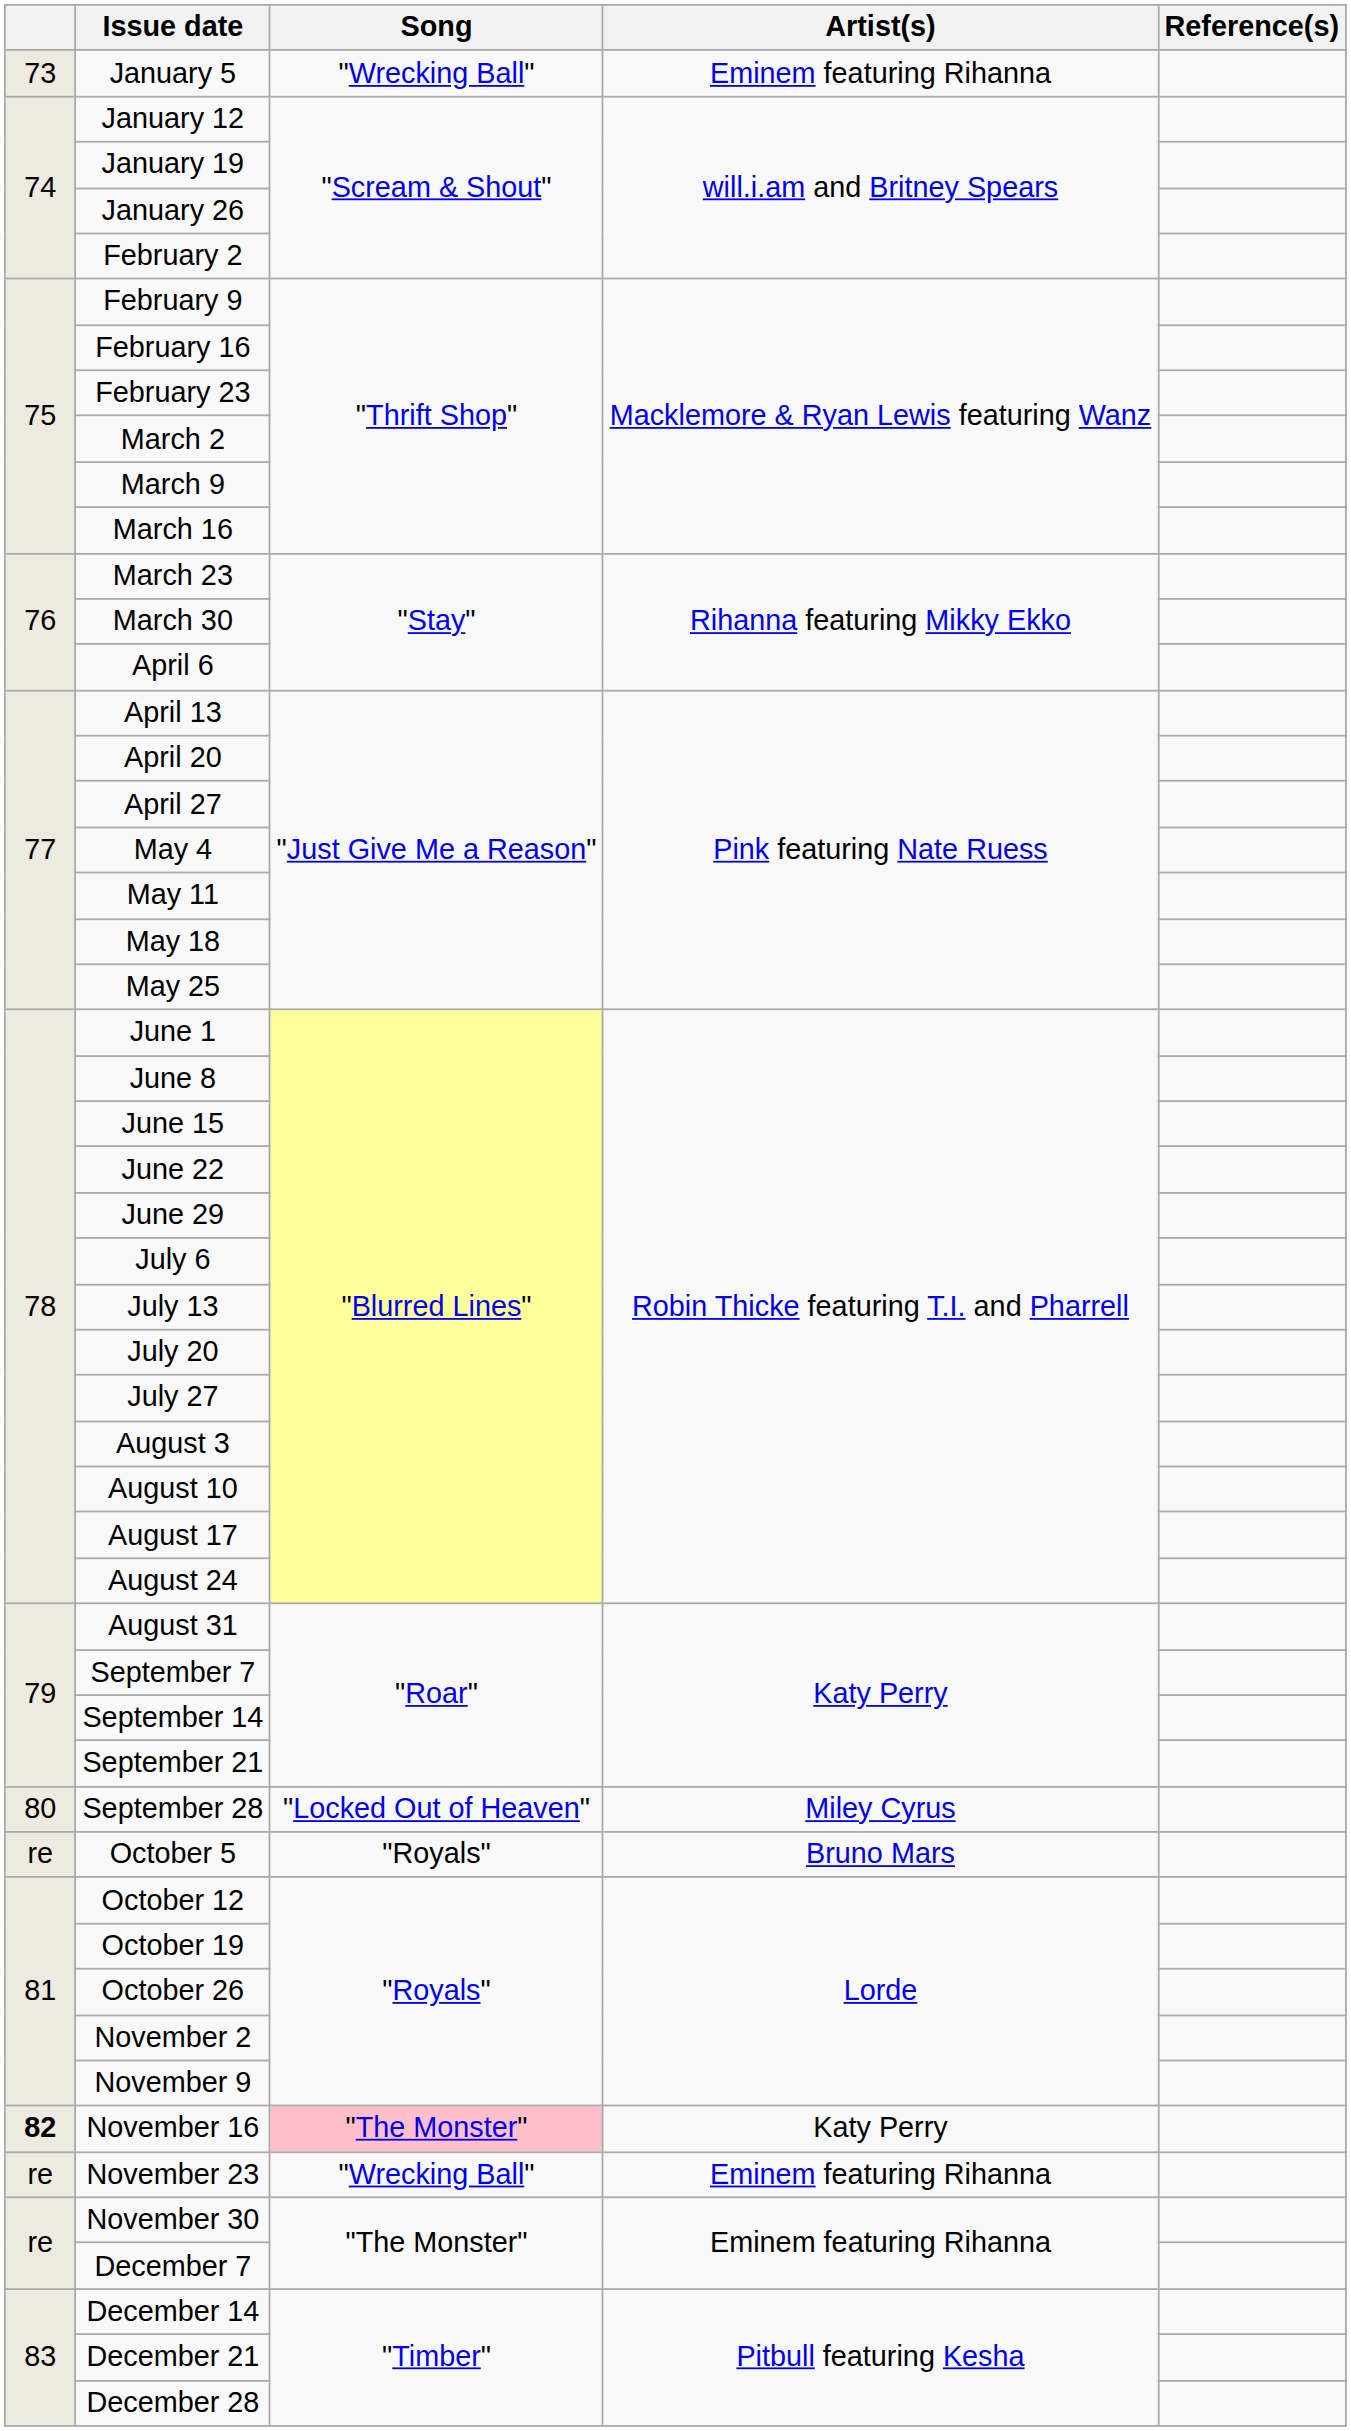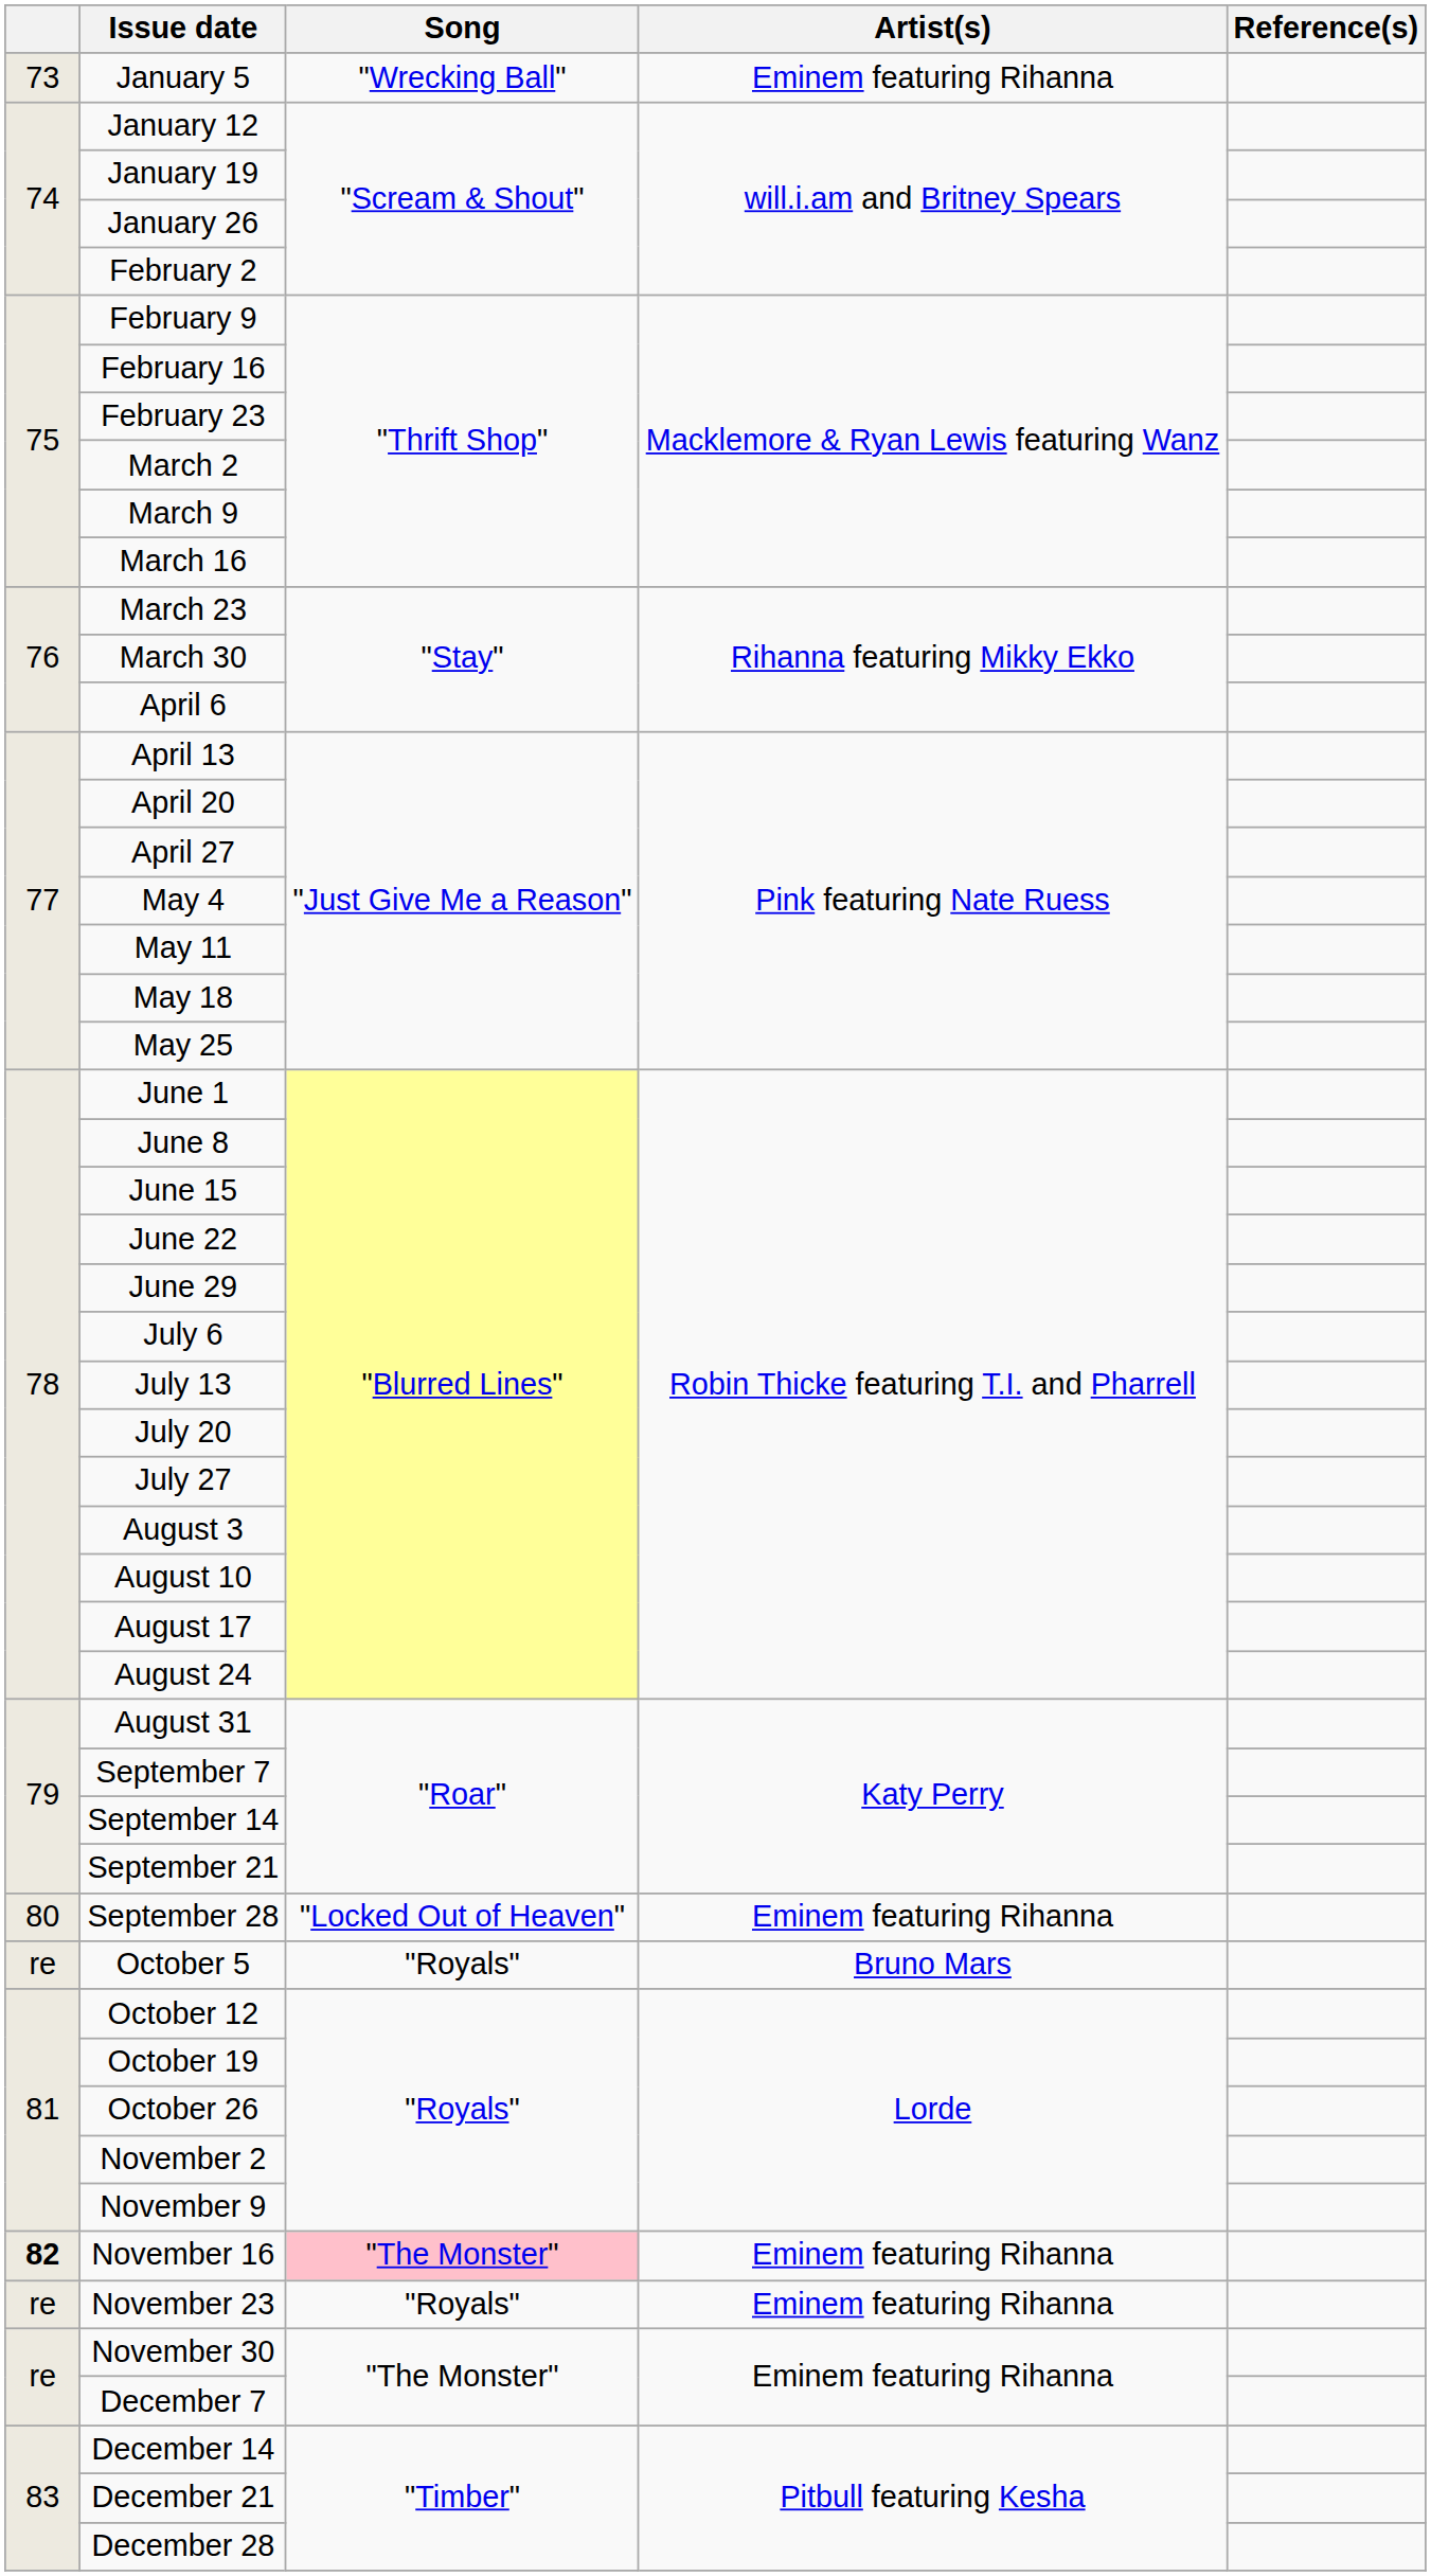September 28 | Artist(s): Miley Cyrus -> Eminem featuring Rihanna
November 16 | Artist(s): Katy Perry -> Eminem featuring Rihanna
November 23 | Song: "Wrecking Ball" -> "Royals"
